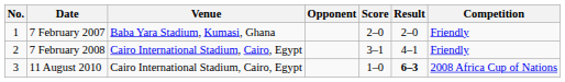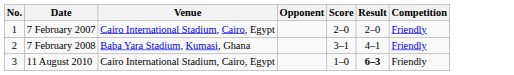7 February 2007 | Venue: Baba Yara Stadium, Kumasi, Ghana -> Cairo International Stadium, Cairo, Egypt
7 February 2008 | Venue: Cairo International Stadium, Cairo, Egypt -> Baba Yara Stadium, Kumasi, Ghana
11 August 2010 | Competition: 2008 Africa Cup of Nations -> Friendly
